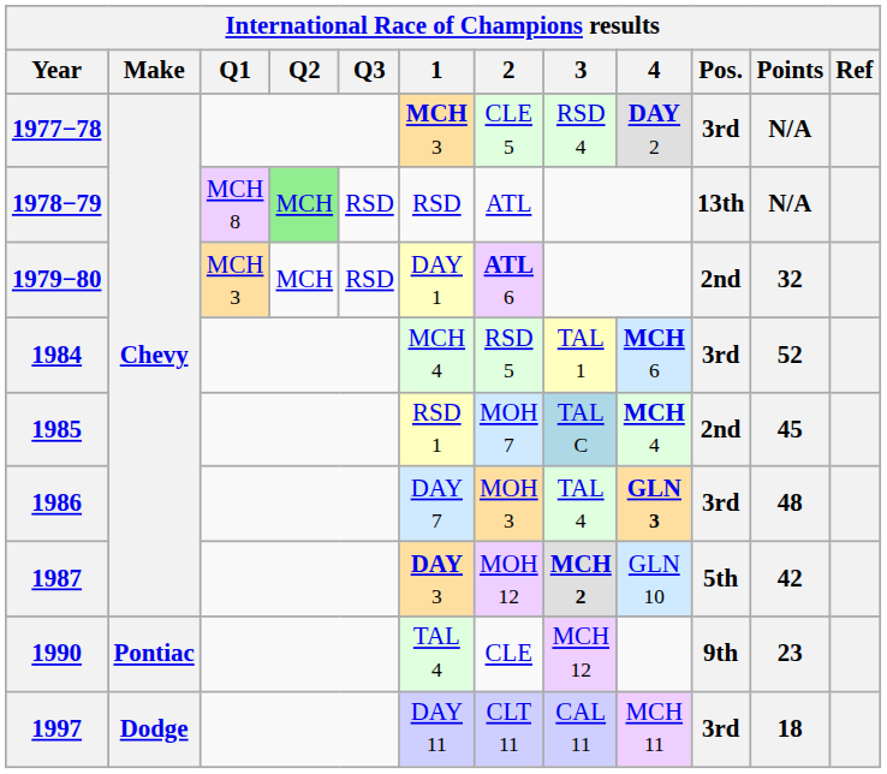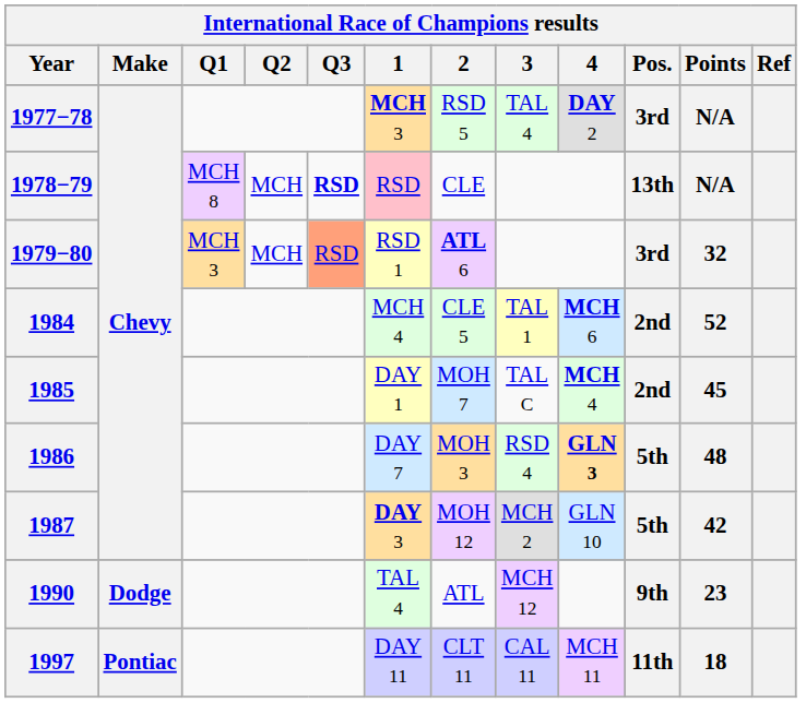1977−78 | 2: CLE 5 -> RSD 5
1977−78 | 3: RSD 4 -> TAL 4
1978−79 | Q2: lightgreen background -> no background
1978−79 | Q3: normal -> bold
1978−79 | 1: no background -> pink background
1978−79 | 2: ATL -> CLE
1979−80 | Q3: no background -> lightsalmon background
1979−80 | 1: DAY 1 -> RSD 1
1979−80 | Pos.: 2nd -> 3rd
1984 | 2: RSD 5 -> CLE 5
1984 | Pos.: 3rd -> 2nd
1985 | 1: RSD 1 -> DAY 1
1985 | 3: lightblue background -> no background
1986 | 3: TAL 4 -> RSD 4
1986 | Pos.: 3rd -> 5th
1987 | 3: bold -> normal
1990 | Make: Pontiac -> Dodge
1990 | 2: CLE -> ATL
1997 | Make: Dodge -> Pontiac
1997 | Pos.: 3rd -> 11th
